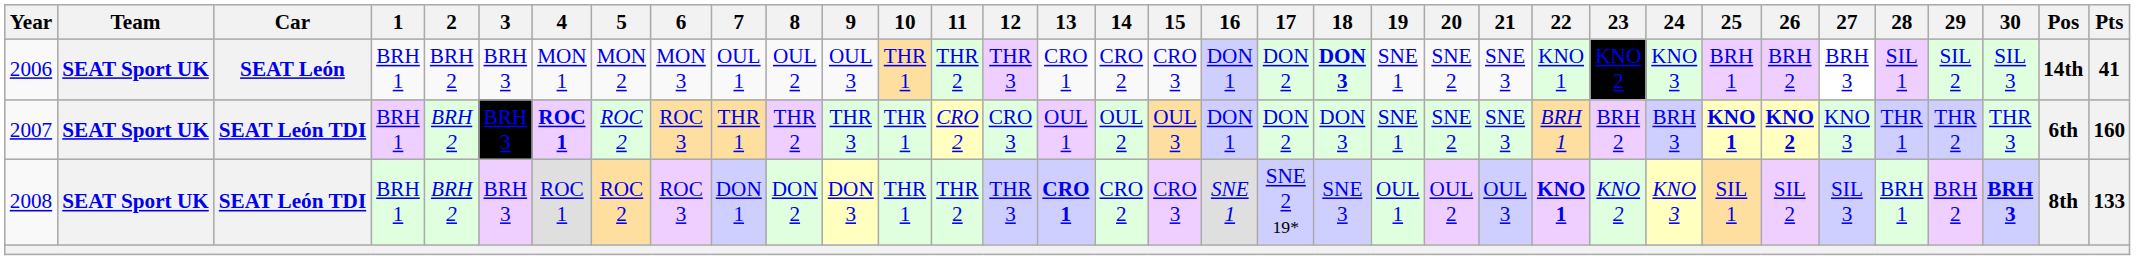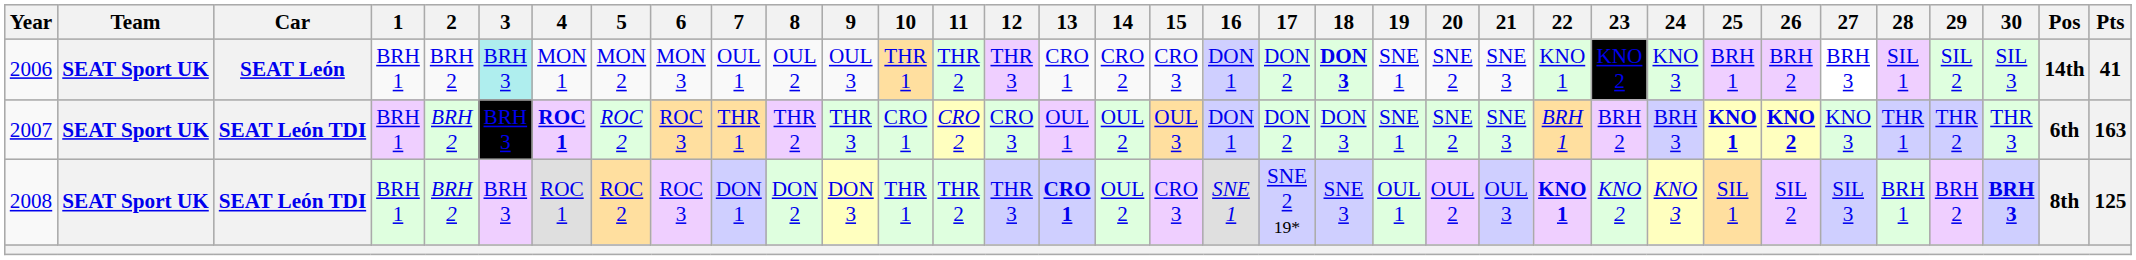2006 | 3: no background -> paleturquoise background
2007 | 10: THR 1 -> CRO 1
2007 | Pts: 160 -> 163
2008 | 14: CRO 2 -> OUL 2
2008 | Pts: 133 -> 125
